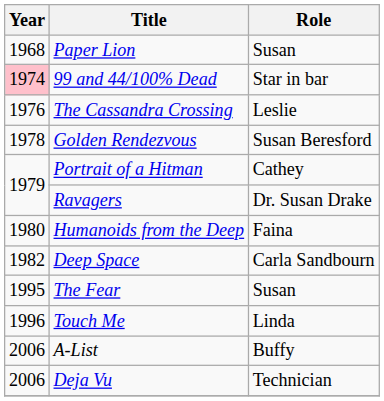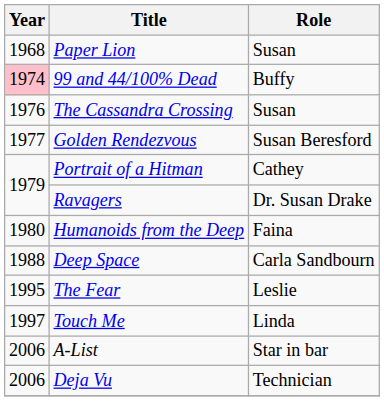99 and 44/100% Dead | Role: Star in bar -> Buffy
The Cassandra Crossing | Role: Leslie -> Susan
Golden Rendezvous | Year: 1978 -> 1977
Deep Space | Year: 1982 -> 1988
The Fear | Role: Susan -> Leslie
Touch Me | Year: 1996 -> 1997
A-List | Role: Buffy -> Star in bar
